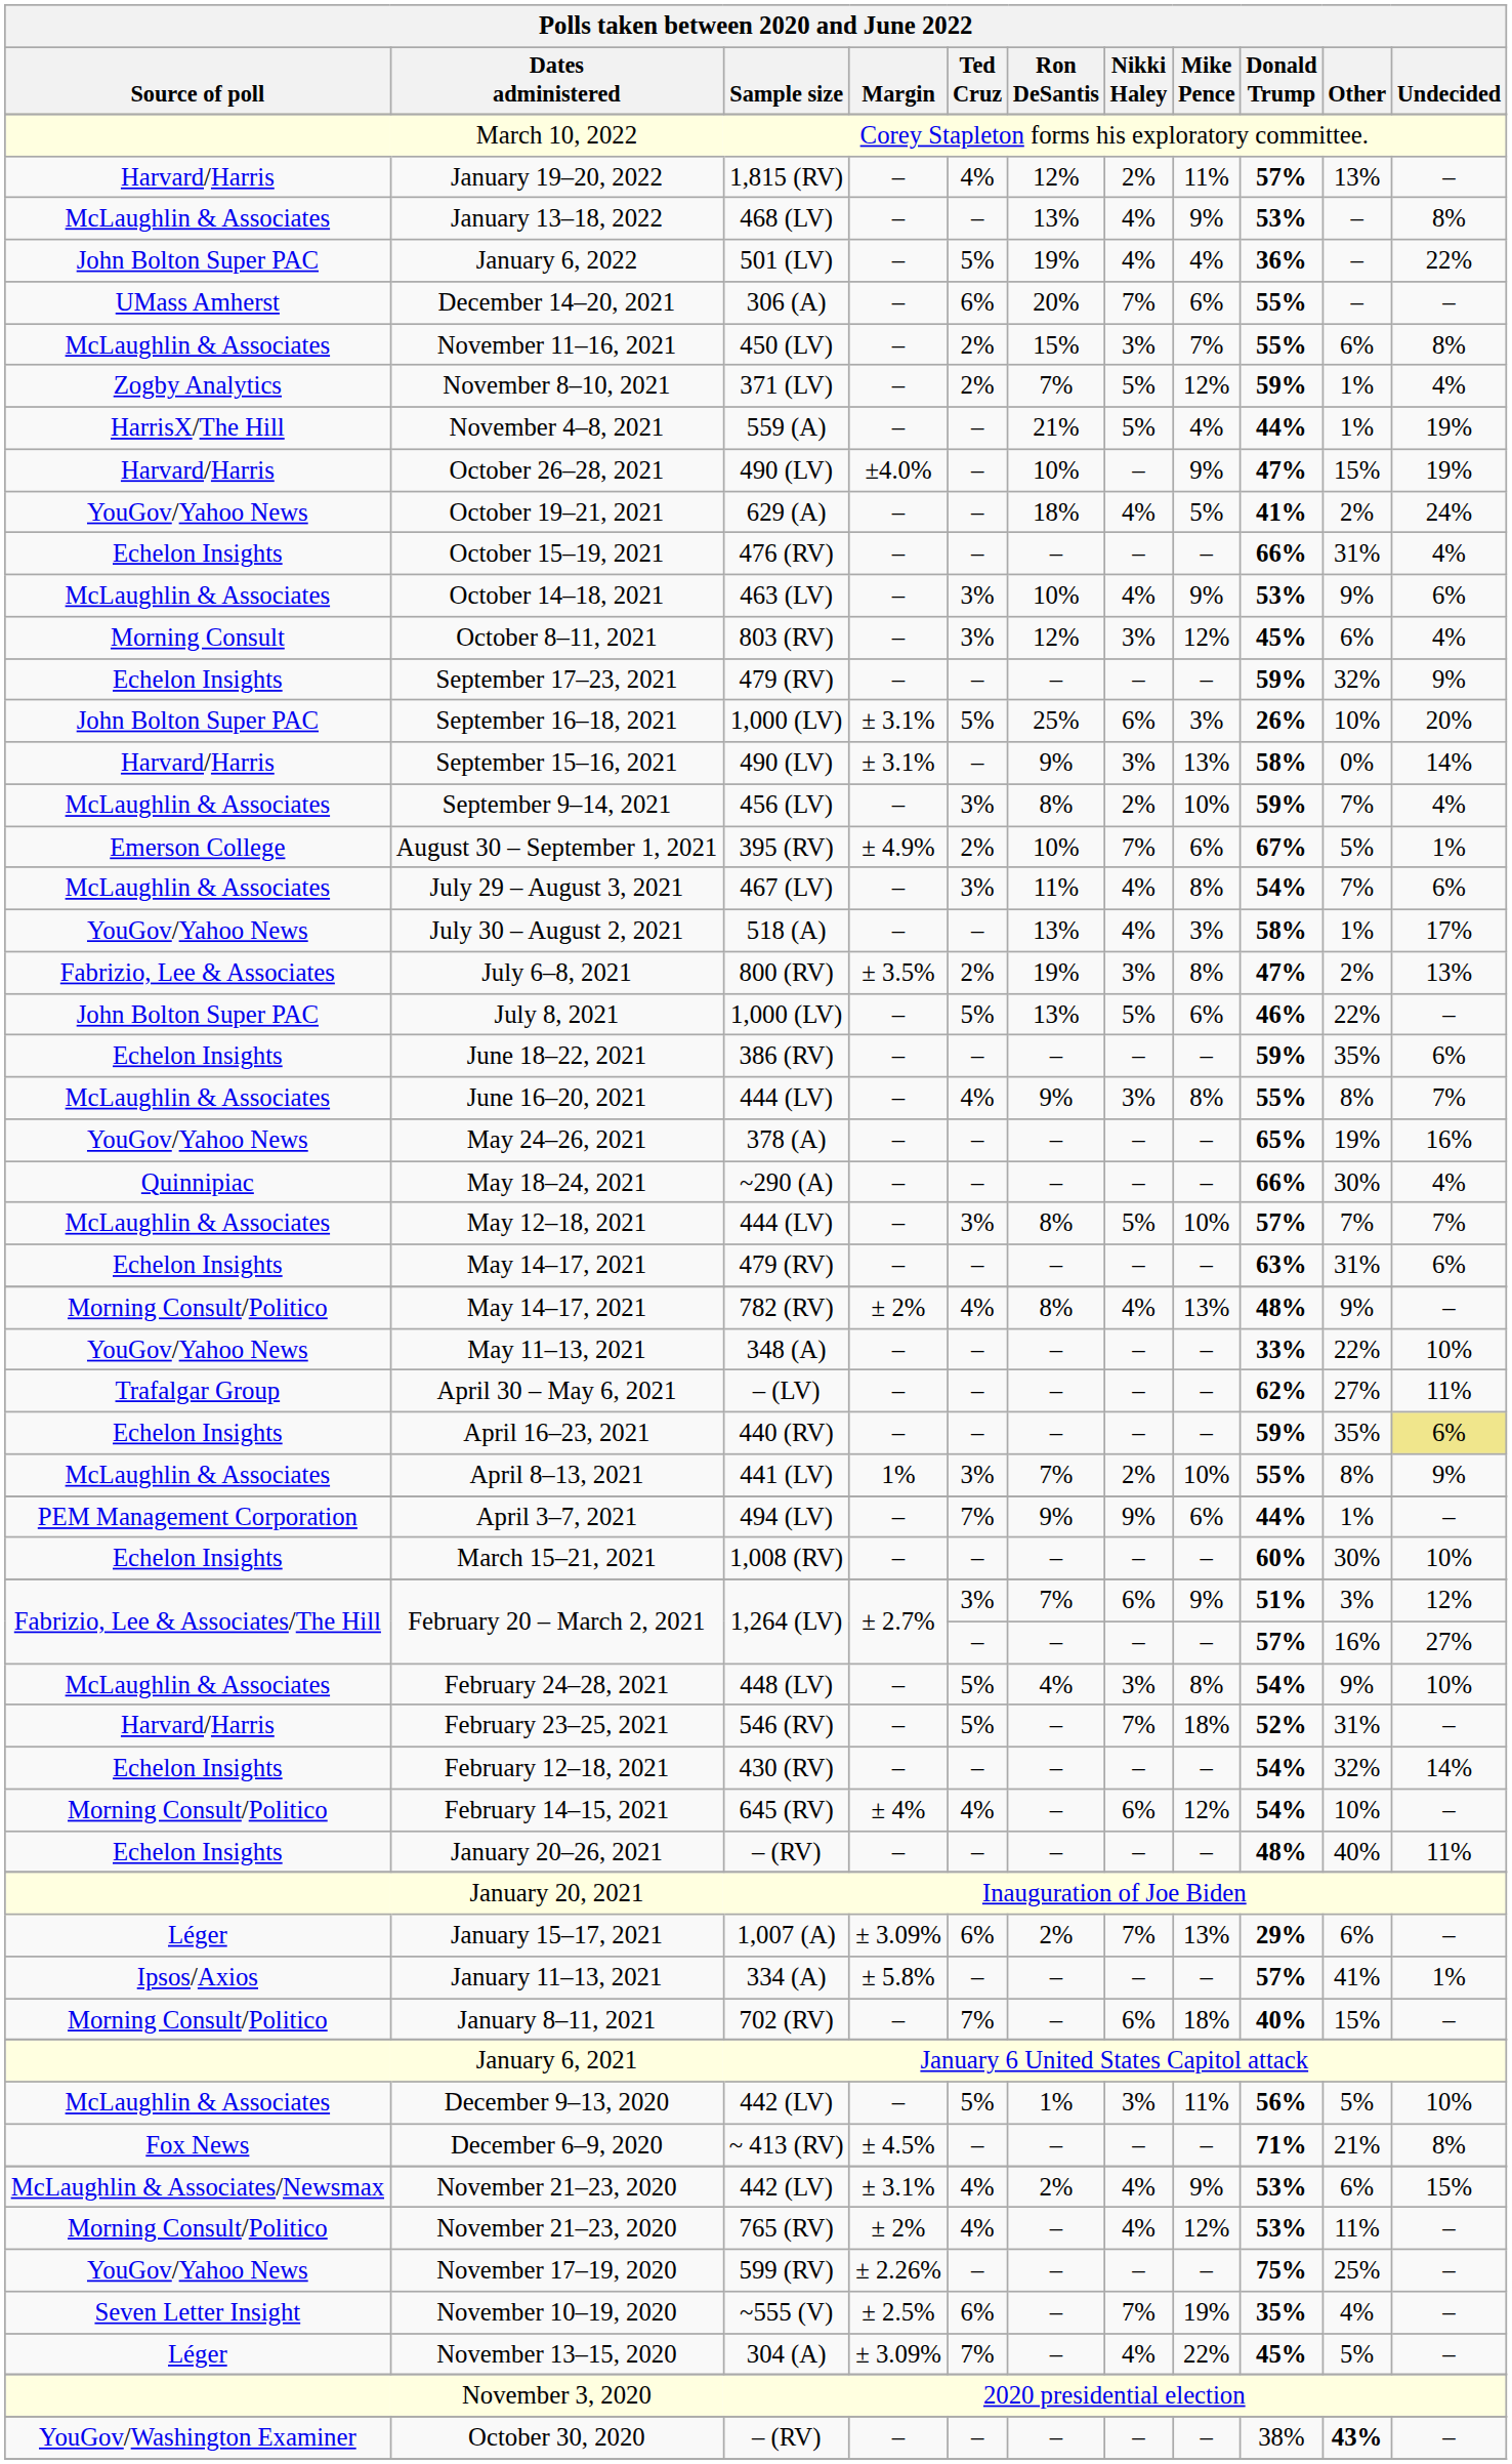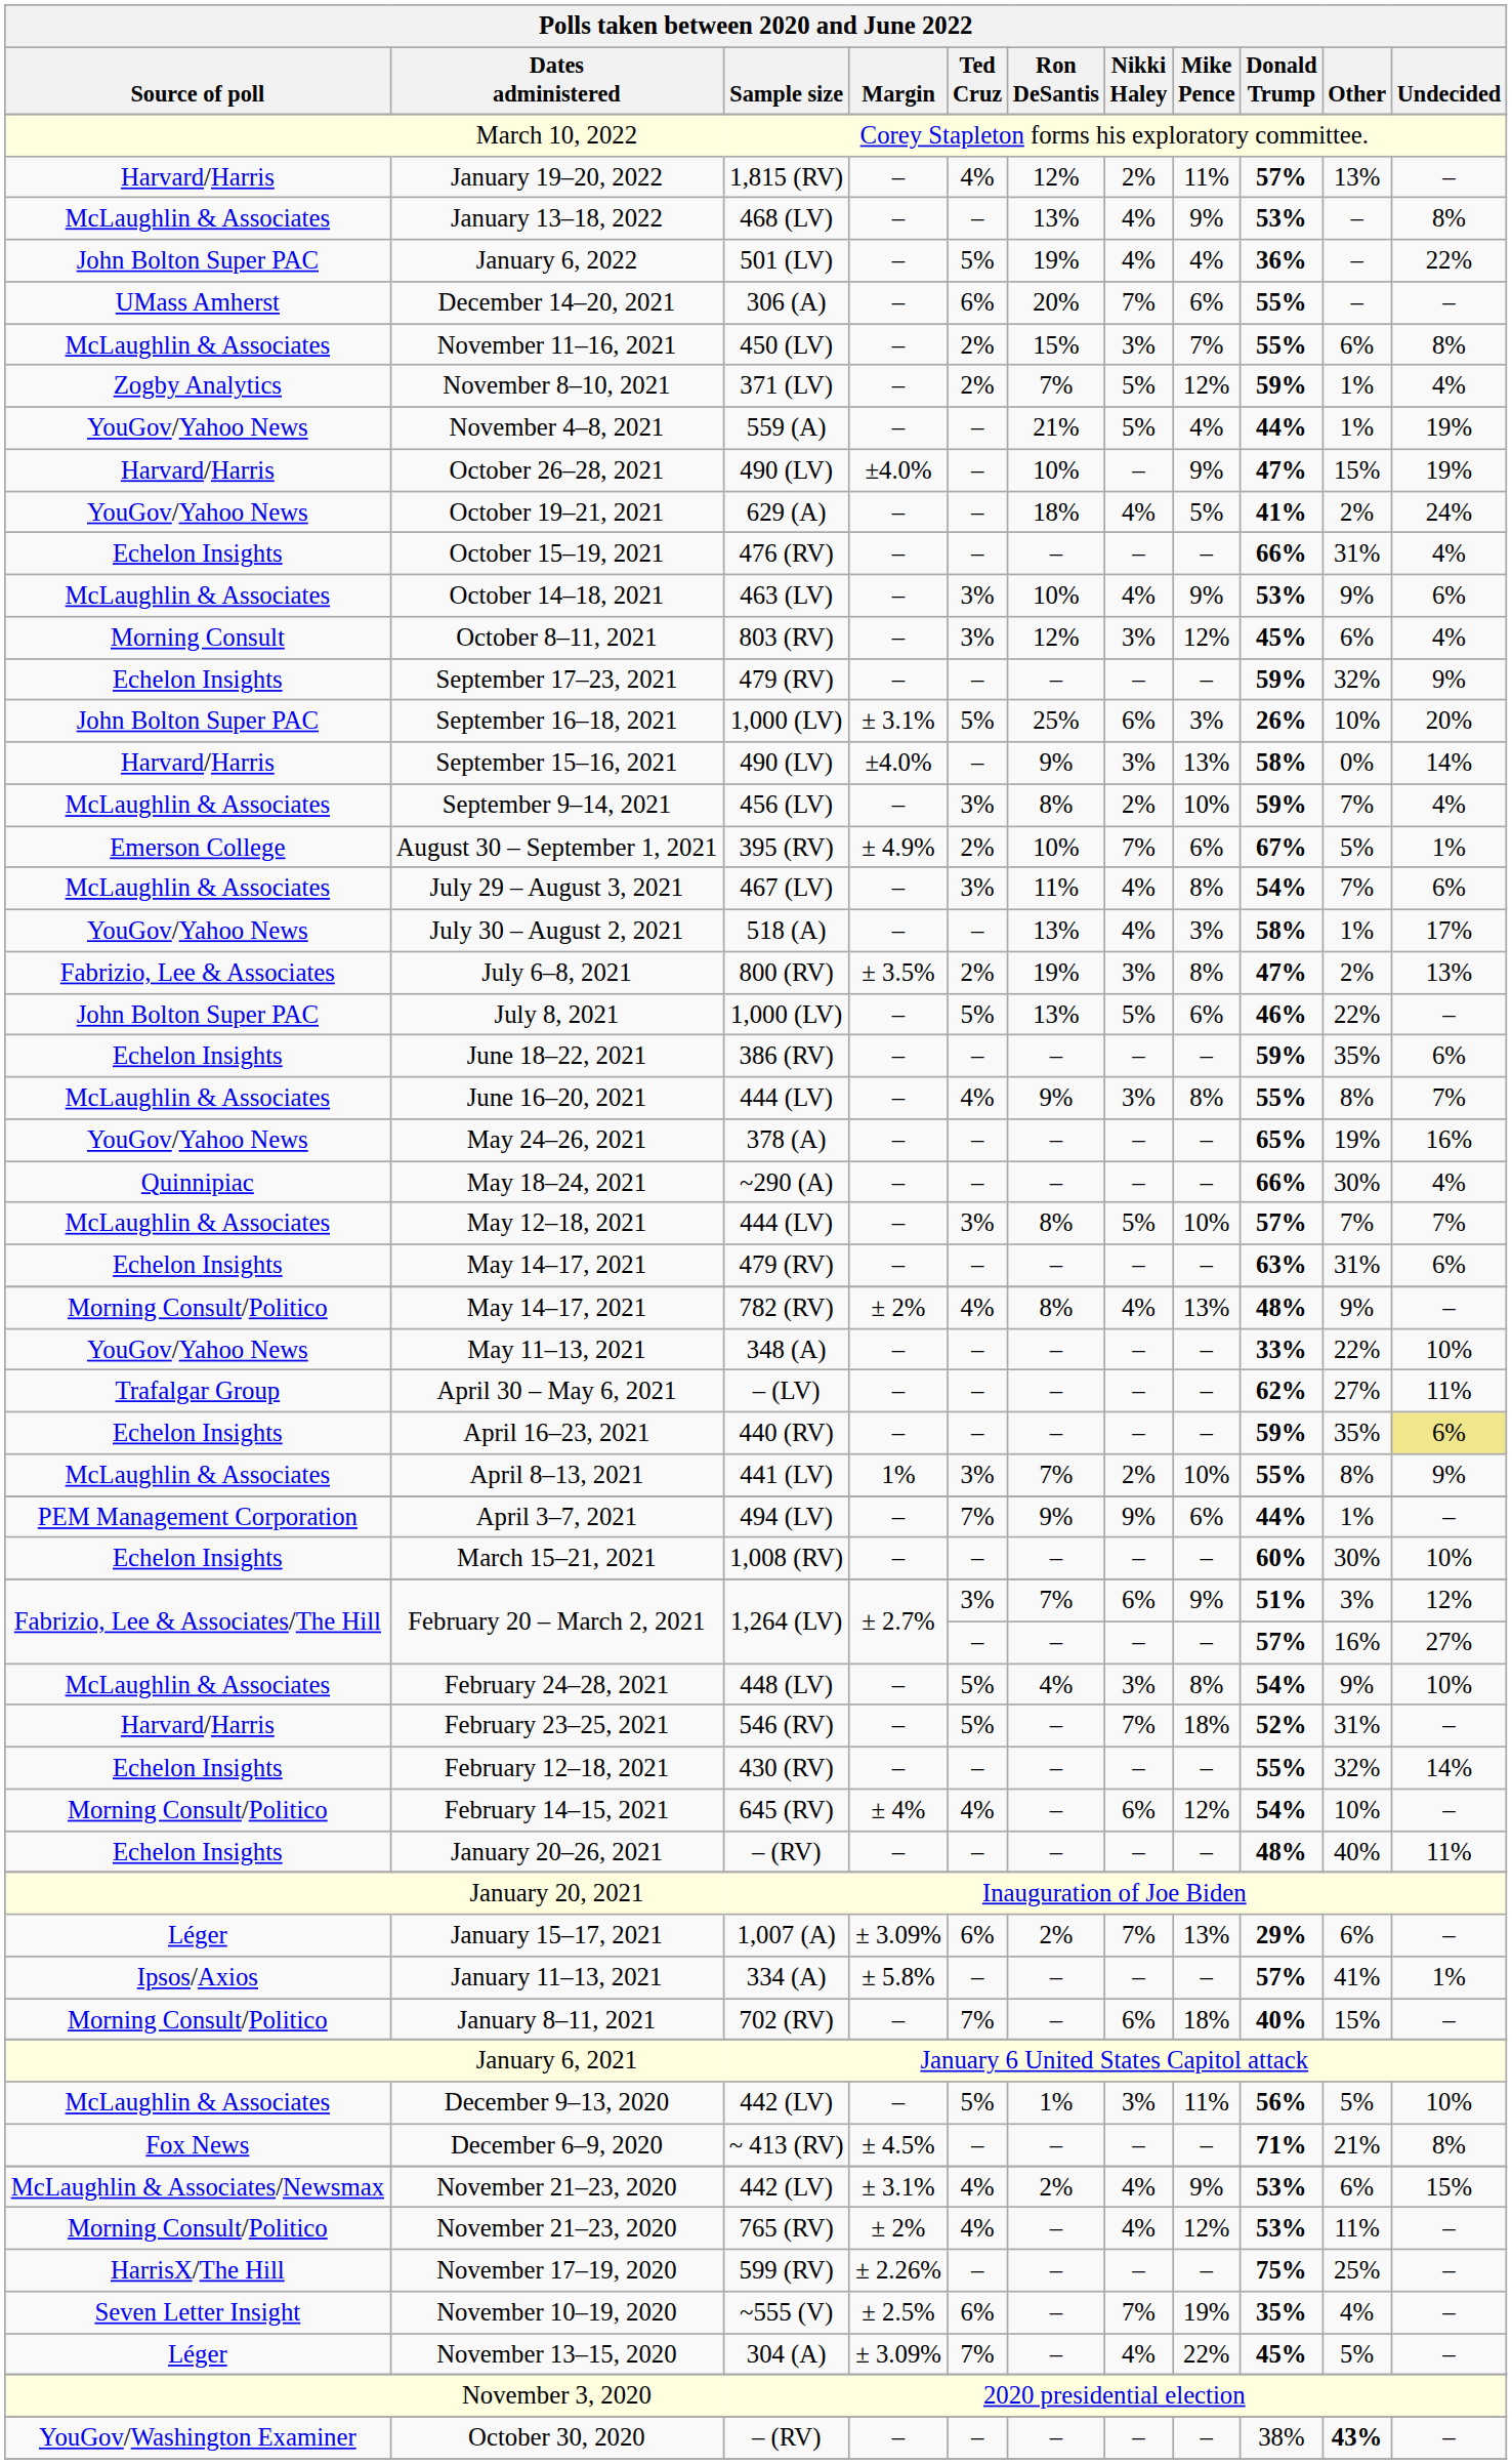November 4–8, 2021 | Polls taken between 2020 and June 2022 / Source of poll: HarrisX/The Hill -> YouGov/Yahoo News
September 15–16, 2021 | Polls taken between 2020 and June 2022 / Margin: ± 3.1% -> ±4.0%
February 12–18, 2021 | Polls taken between 2020 and June 2022 / Donald Trump: 54% -> 55%
November 17–19, 2020 | Polls taken between 2020 and June 2022 / Source of poll: YouGov/Yahoo News -> HarrisX/The Hill
